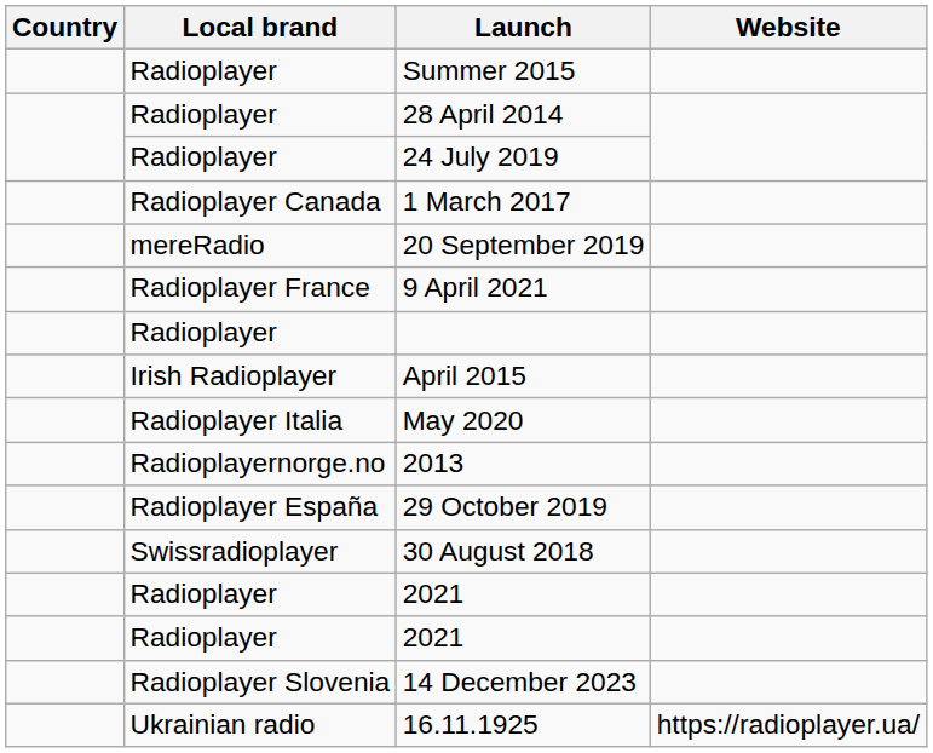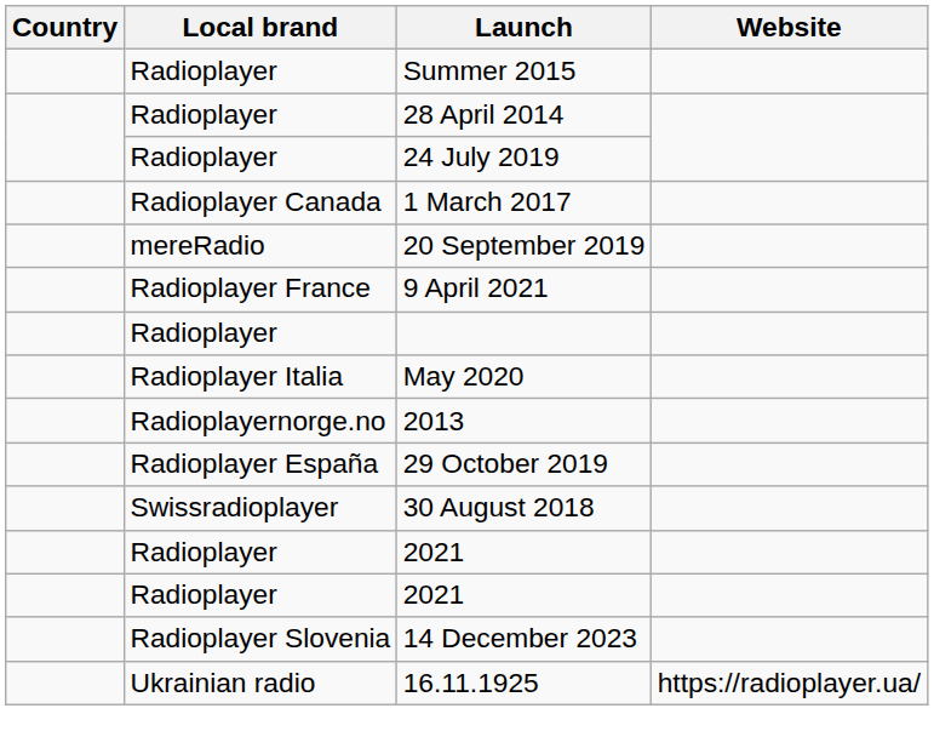- row: Irish Radioplayer | April 2015
